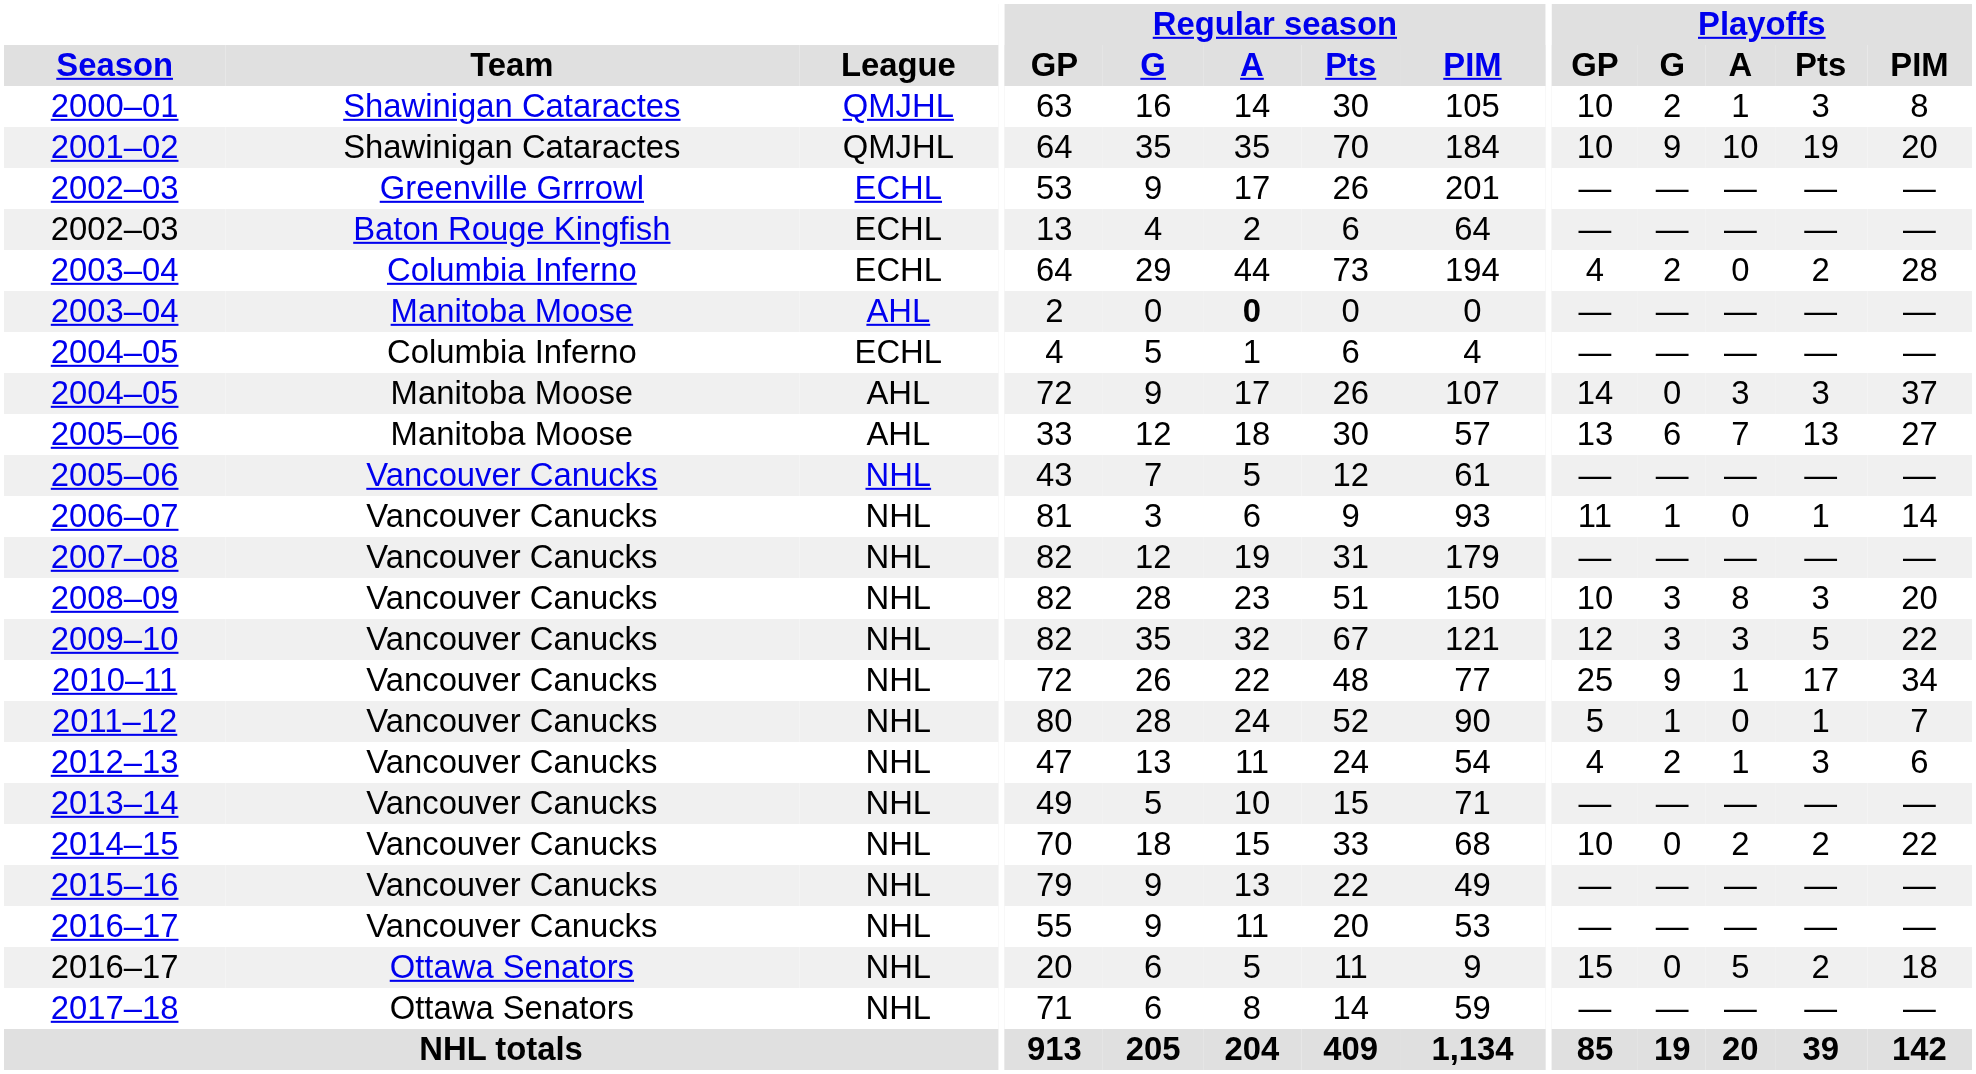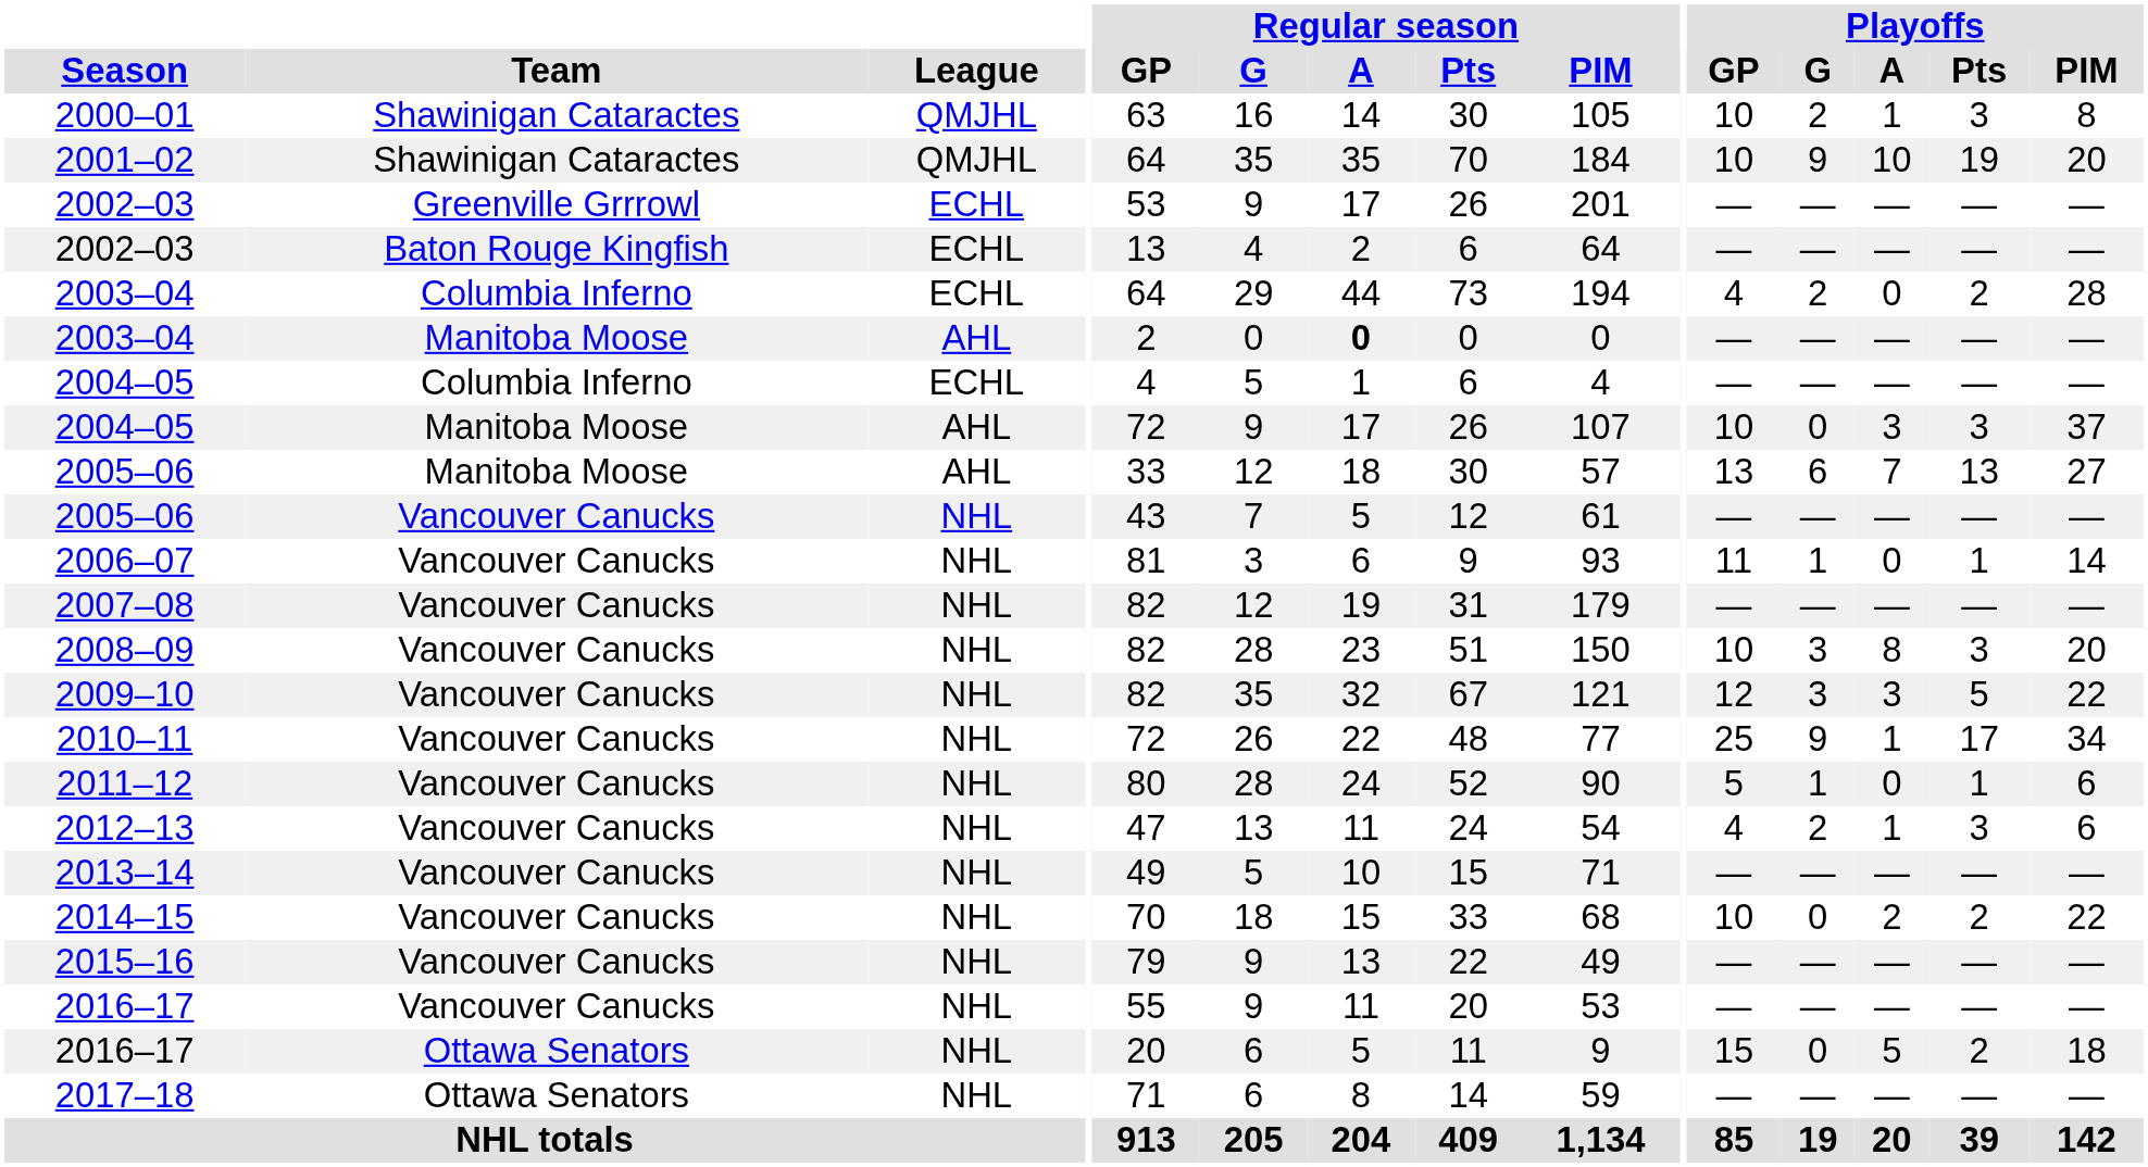2004–05 / Manitoba Moose | Playoffs / GP: 14 -> 10
2011–12 | Playoffs / PIM: 7 -> 6
